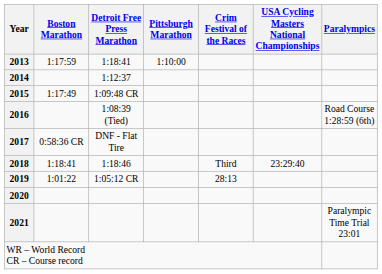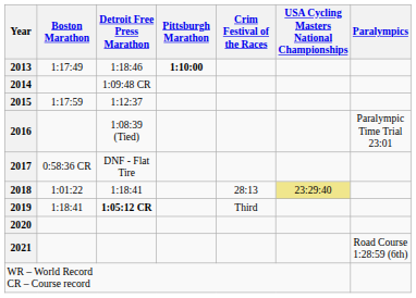2013 | Boston Marathon: 1:17:59 -> 1:17:49
2013 | Detroit Free Press Marathon: 1:18:41 -> 1:18:46
2013 | Pittsburgh Marathon: normal -> bold
2014 | Detroit Free Press Marathon: 1:12:37 -> 1:09:48 CR
2015 | Boston Marathon: 1:17:49 -> 1:17:59
2015 | Detroit Free Press Marathon: 1:09:48 CR -> 1:12:37
2016 | Paralympics: Road Course 1:28:59 (6th) -> Paralympic Time Trial 23:01
2018 | Boston Marathon: 1:18:41 -> 1:01:22
2018 | Detroit Free Press Marathon: 1:18:46 -> 1:18:41
2018 | Crim Festival of the Races: Third -> 28:13
2018 | USA Cycling Masters National Championships: no background -> khaki background
2019 | Boston Marathon: 1:01:22 -> 1:18:41
2019 | Detroit Free Press Marathon: normal -> bold
2019 | Crim Festival of the Races: 28:13 -> Third
2021 | Paralympics: Paralympic Time Trial 23:01 -> Road Course 1:28:59 (6th)
